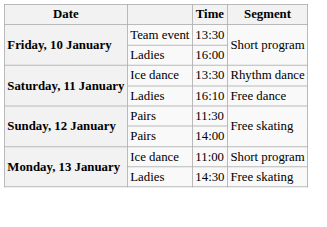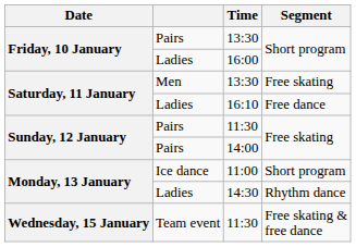Friday, 10 January / 13:30 | column 2: Team event -> Pairs
Saturday, 11 January / 13:30 | column 2: Ice dance -> Men
Saturday, 11 January / 13:30 | Segment: Rhythm dance -> Free skating
14:30 | Segment: Free skating -> Rhythm dance
+ row: Wednesday, 15 January | Team event | 11:30 | Free skating & free dance
